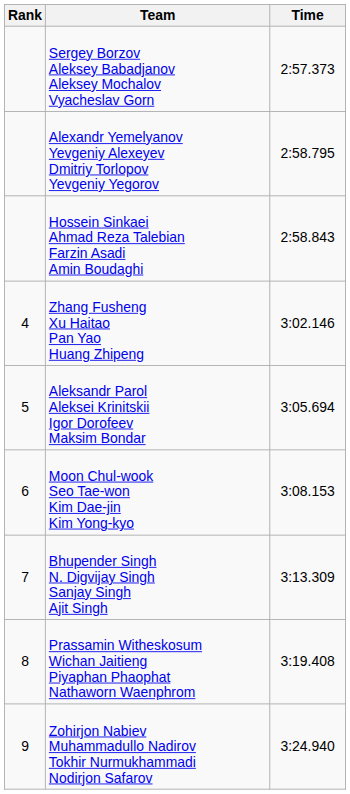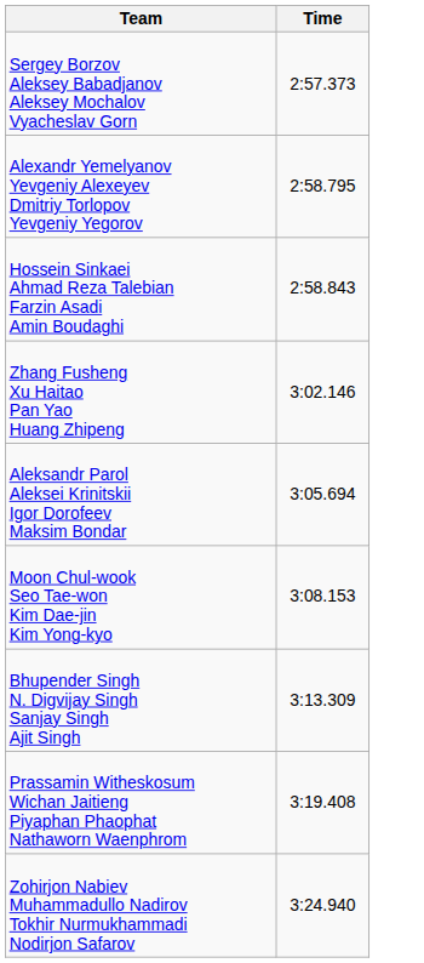- column: Rank | 4 | 5 | 6 | 7 | 8 | 9
